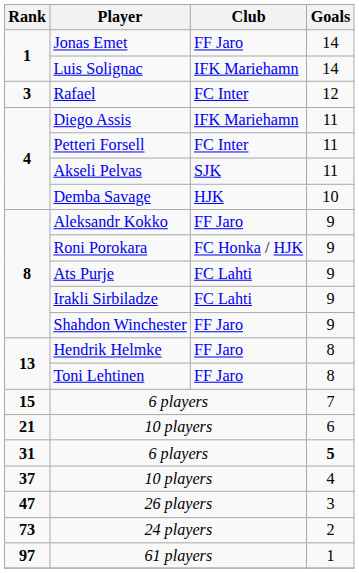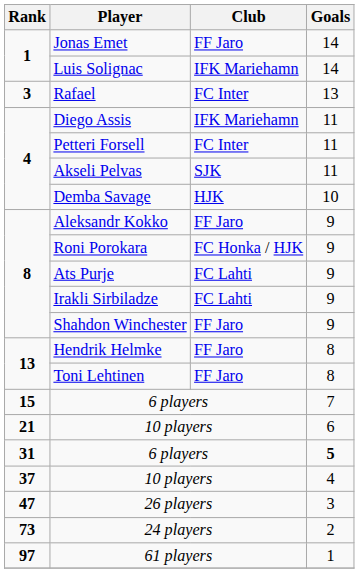Rafael | Goals: 12 -> 13
